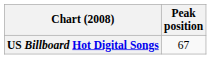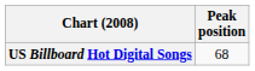US Billboard Hot Digital Songs | Peak position: 67 -> 68
